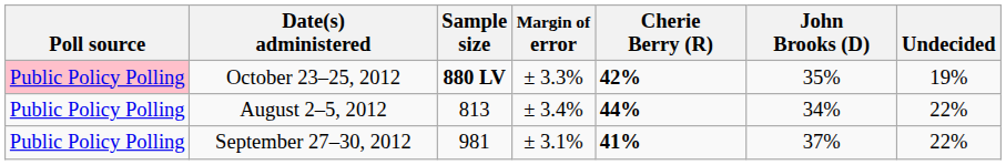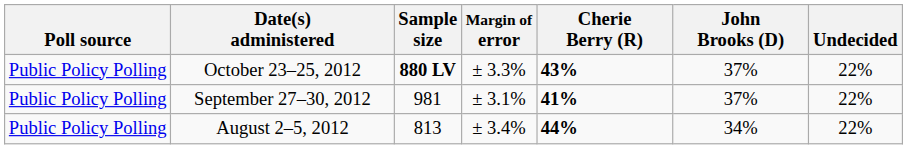October 23–25, 2012 | Poll source: pink background -> no background
October 23–25, 2012 | Cherie Berry (R): 42% -> 43%
October 23–25, 2012 | John Brooks (D): 35% -> 37%
October 23–25, 2012 | Undecided: 19% -> 22%
rows swapped: September 27–30, 2012 <-> August 2–5, 2012
